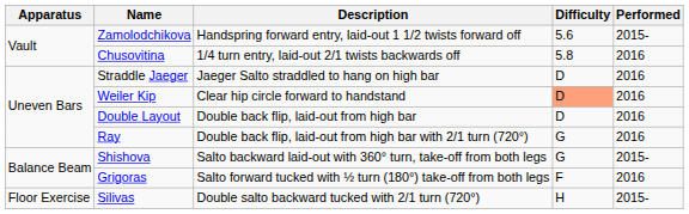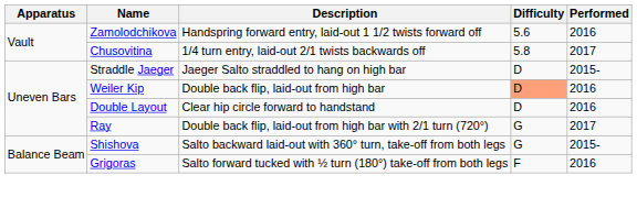Zamolodchikova | Performed: 2015- -> 2016
Chusovitina | Performed: 2016 -> 2017
Straddle Jaeger | Performed: 2016 -> 2015-
Weiler Kip | Description: Clear hip circle forward to handstand -> Double back flip, laid-out from high bar
Double Layout | Description: Double back flip, laid-out from high bar -> Clear hip circle forward to handstand
Ray | Performed: 2016 -> 2017
- row: Floor Exercise | Silivas | Double salto backward tucked with 2/1 turn (720°) | H | 2015-
